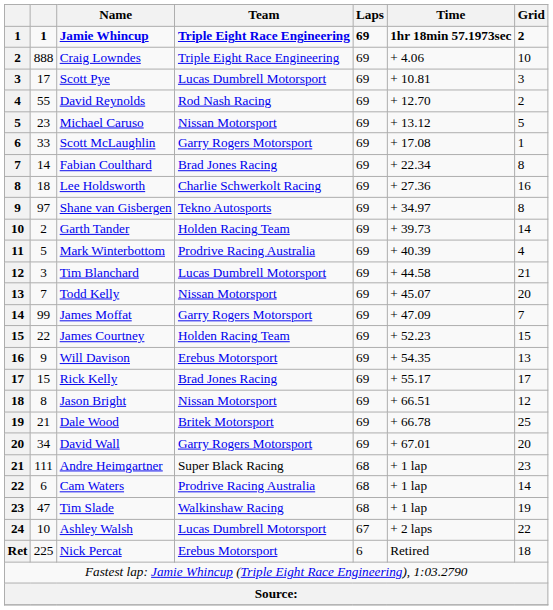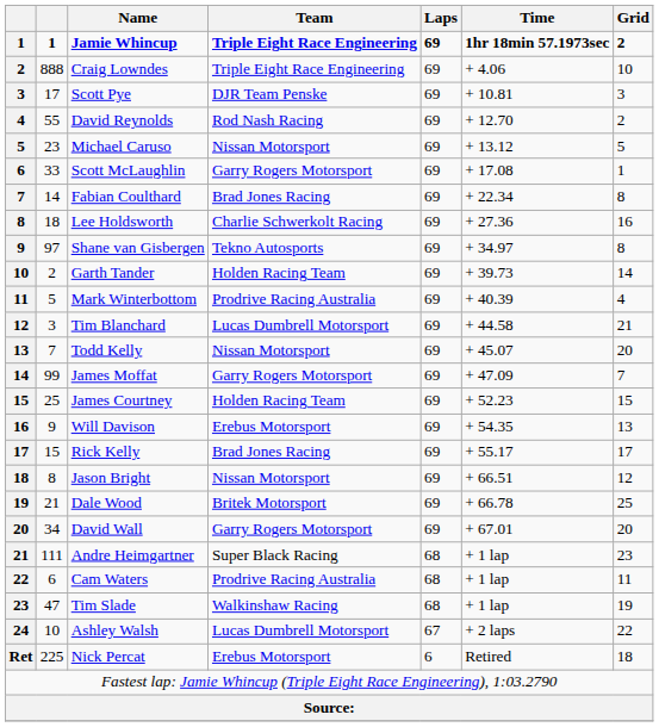Scott Pye | Team: Lucas Dumbrell Motorsport -> DJR Team Penske
James Courtney | column 2: 22 -> 25
Cam Waters | Grid: 14 -> 11
